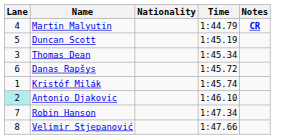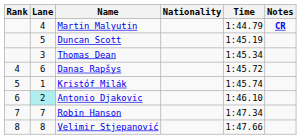+ column: Rank | 4 | 5 | 6 | 7 | 8
